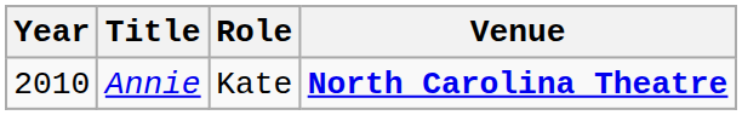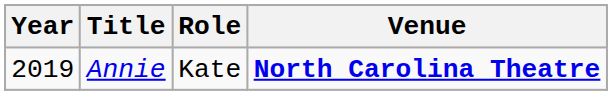Annie | Year: 2010 -> 2019
